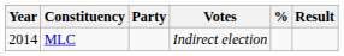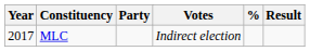MLC | Year: 2014 -> 2017
